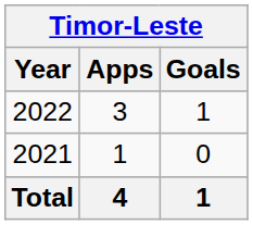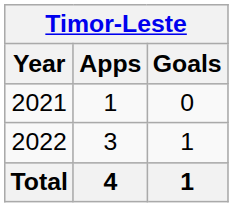rows swapped: 2021 <-> 2022
